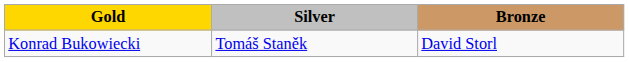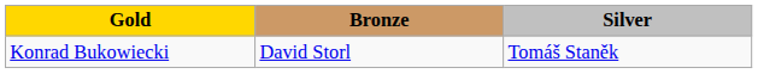columns swapped: Silver <-> Bronze
